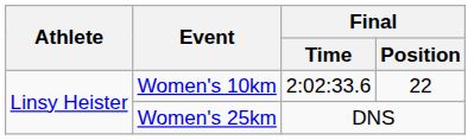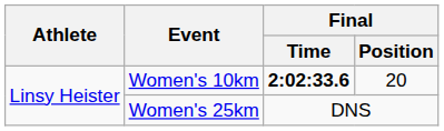Women's 10km | Final / Time: normal -> bold
Women's 10km | Final / Position: 22 -> 20
